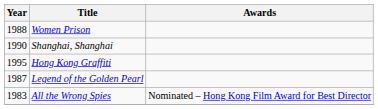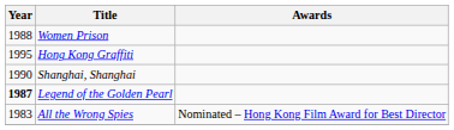rows swapped: Hong Kong Graffiti <-> Shanghai, Shanghai
Legend of the Golden Pearl | Year: normal -> bold
